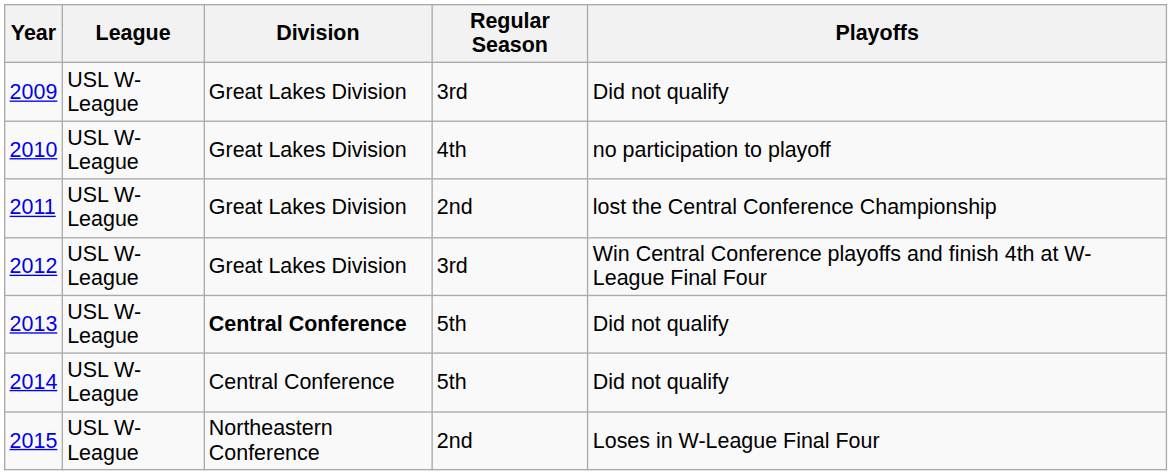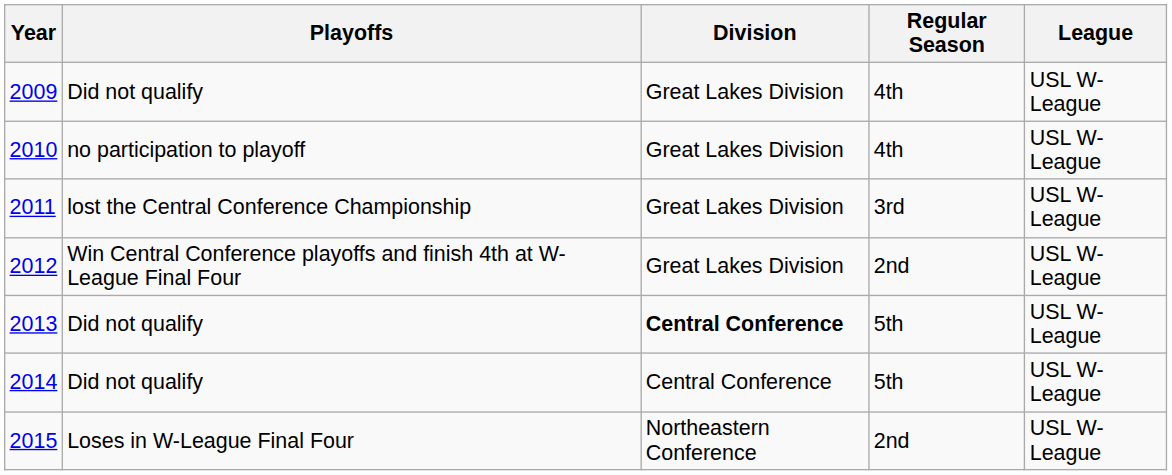columns swapped: League <-> Playoffs
2009 | Regular Season: 3rd -> 4th
2011 | Regular Season: 2nd -> 3rd
2012 | Regular Season: 3rd -> 2nd
